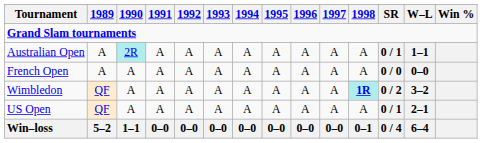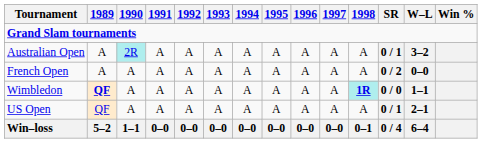Australian Open | W–L: 1–1 -> 3–2
French Open | SR: 0 / 0 -> 0 / 2
Wimbledon | 1989: normal -> bold
Wimbledon | SR: 0 / 2 -> 0 / 0
Wimbledon | W–L: 3–2 -> 1–1
